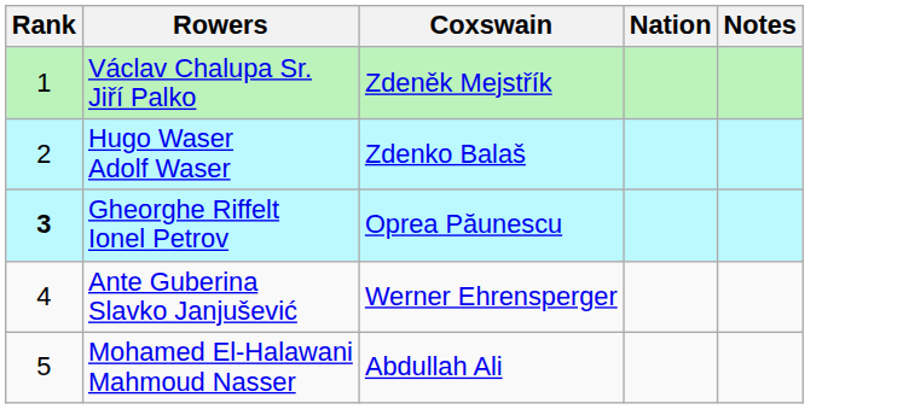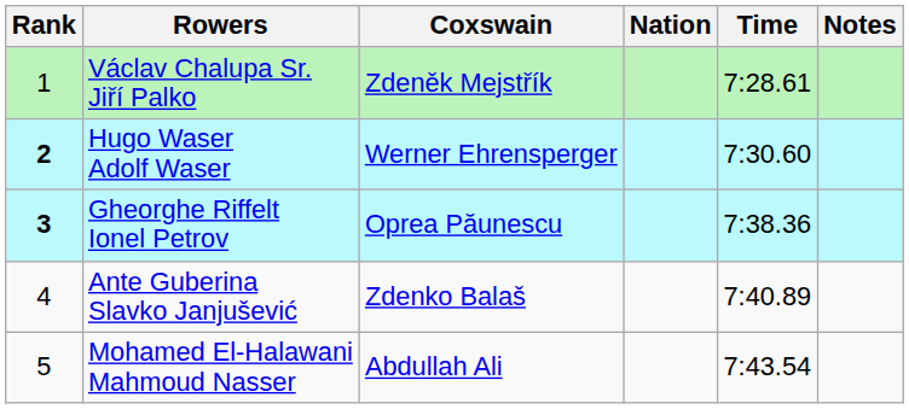+ column: Time | 7:28.61 | 7:30.60 | 7:38.36 | 7:40.89 | 7:43.54
Hugo Waser Adolf Waser | Rank: normal -> bold
Hugo Waser Adolf Waser | Coxswain: Zdenko Balaš -> Werner Ehrensperger
Ante Guberina Slavko Janjušević | Coxswain: Werner Ehrensperger -> Zdenko Balaš
